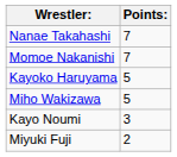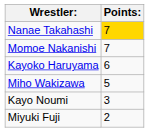Nanae Takahashi | Points:: no background -> gold background
Kayoko Haruyama | Points:: 5 -> 6
